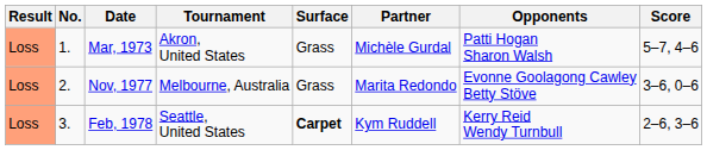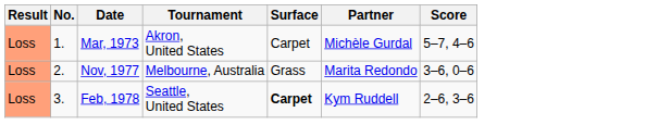- column: Opponents | Patti Hogan Sharon Walsh | Evonne Goolagong Cawley Betty Stöve | Kerry Reid Wendy Turnbull
Mar, 1973 | Surface: Grass -> Carpet
